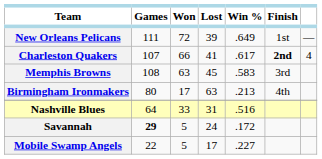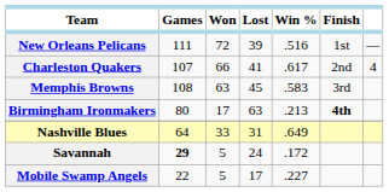New Orleans Pelicans | Win %: .649 -> .516
Charleston Quakers | Finish: bold -> normal
Birmingham Ironmakers | Finish: normal -> bold
Nashville Blues | Win %: .516 -> .649
